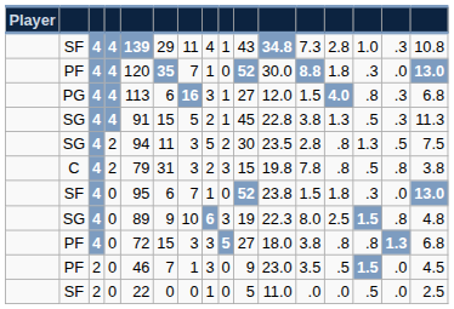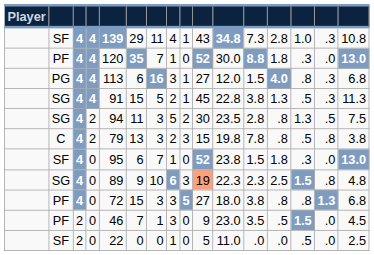C | column 6: 31 -> 13
SG / 0 | column 10: no background -> lightsalmon background
SG / 0 | column 12: 8.0 -> 2.3
